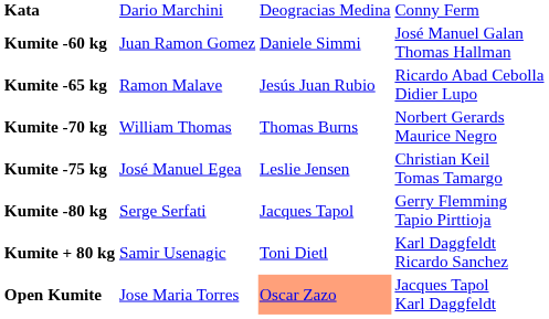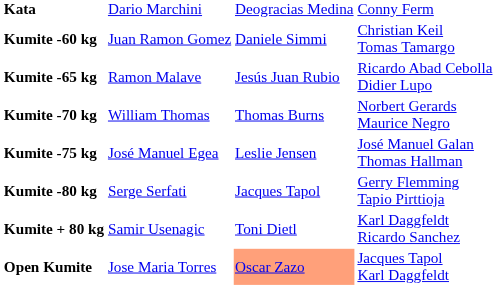Kumite -60 kg | column 4: José Manuel Galan Thomas Hallman -> Christian Keil Tomas Tamargo
Kumite -75 kg | column 4: Christian Keil Tomas Tamargo -> José Manuel Galan Thomas Hallman
